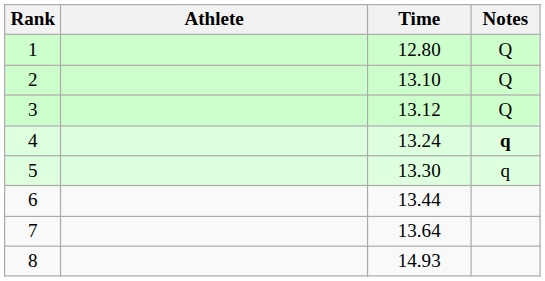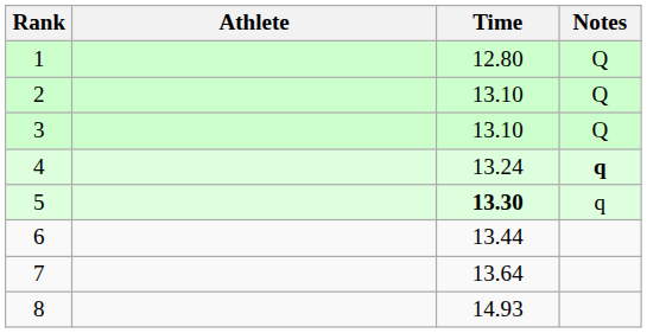3 | Time: 13.12 -> 13.10
5 | Time: normal -> bold
